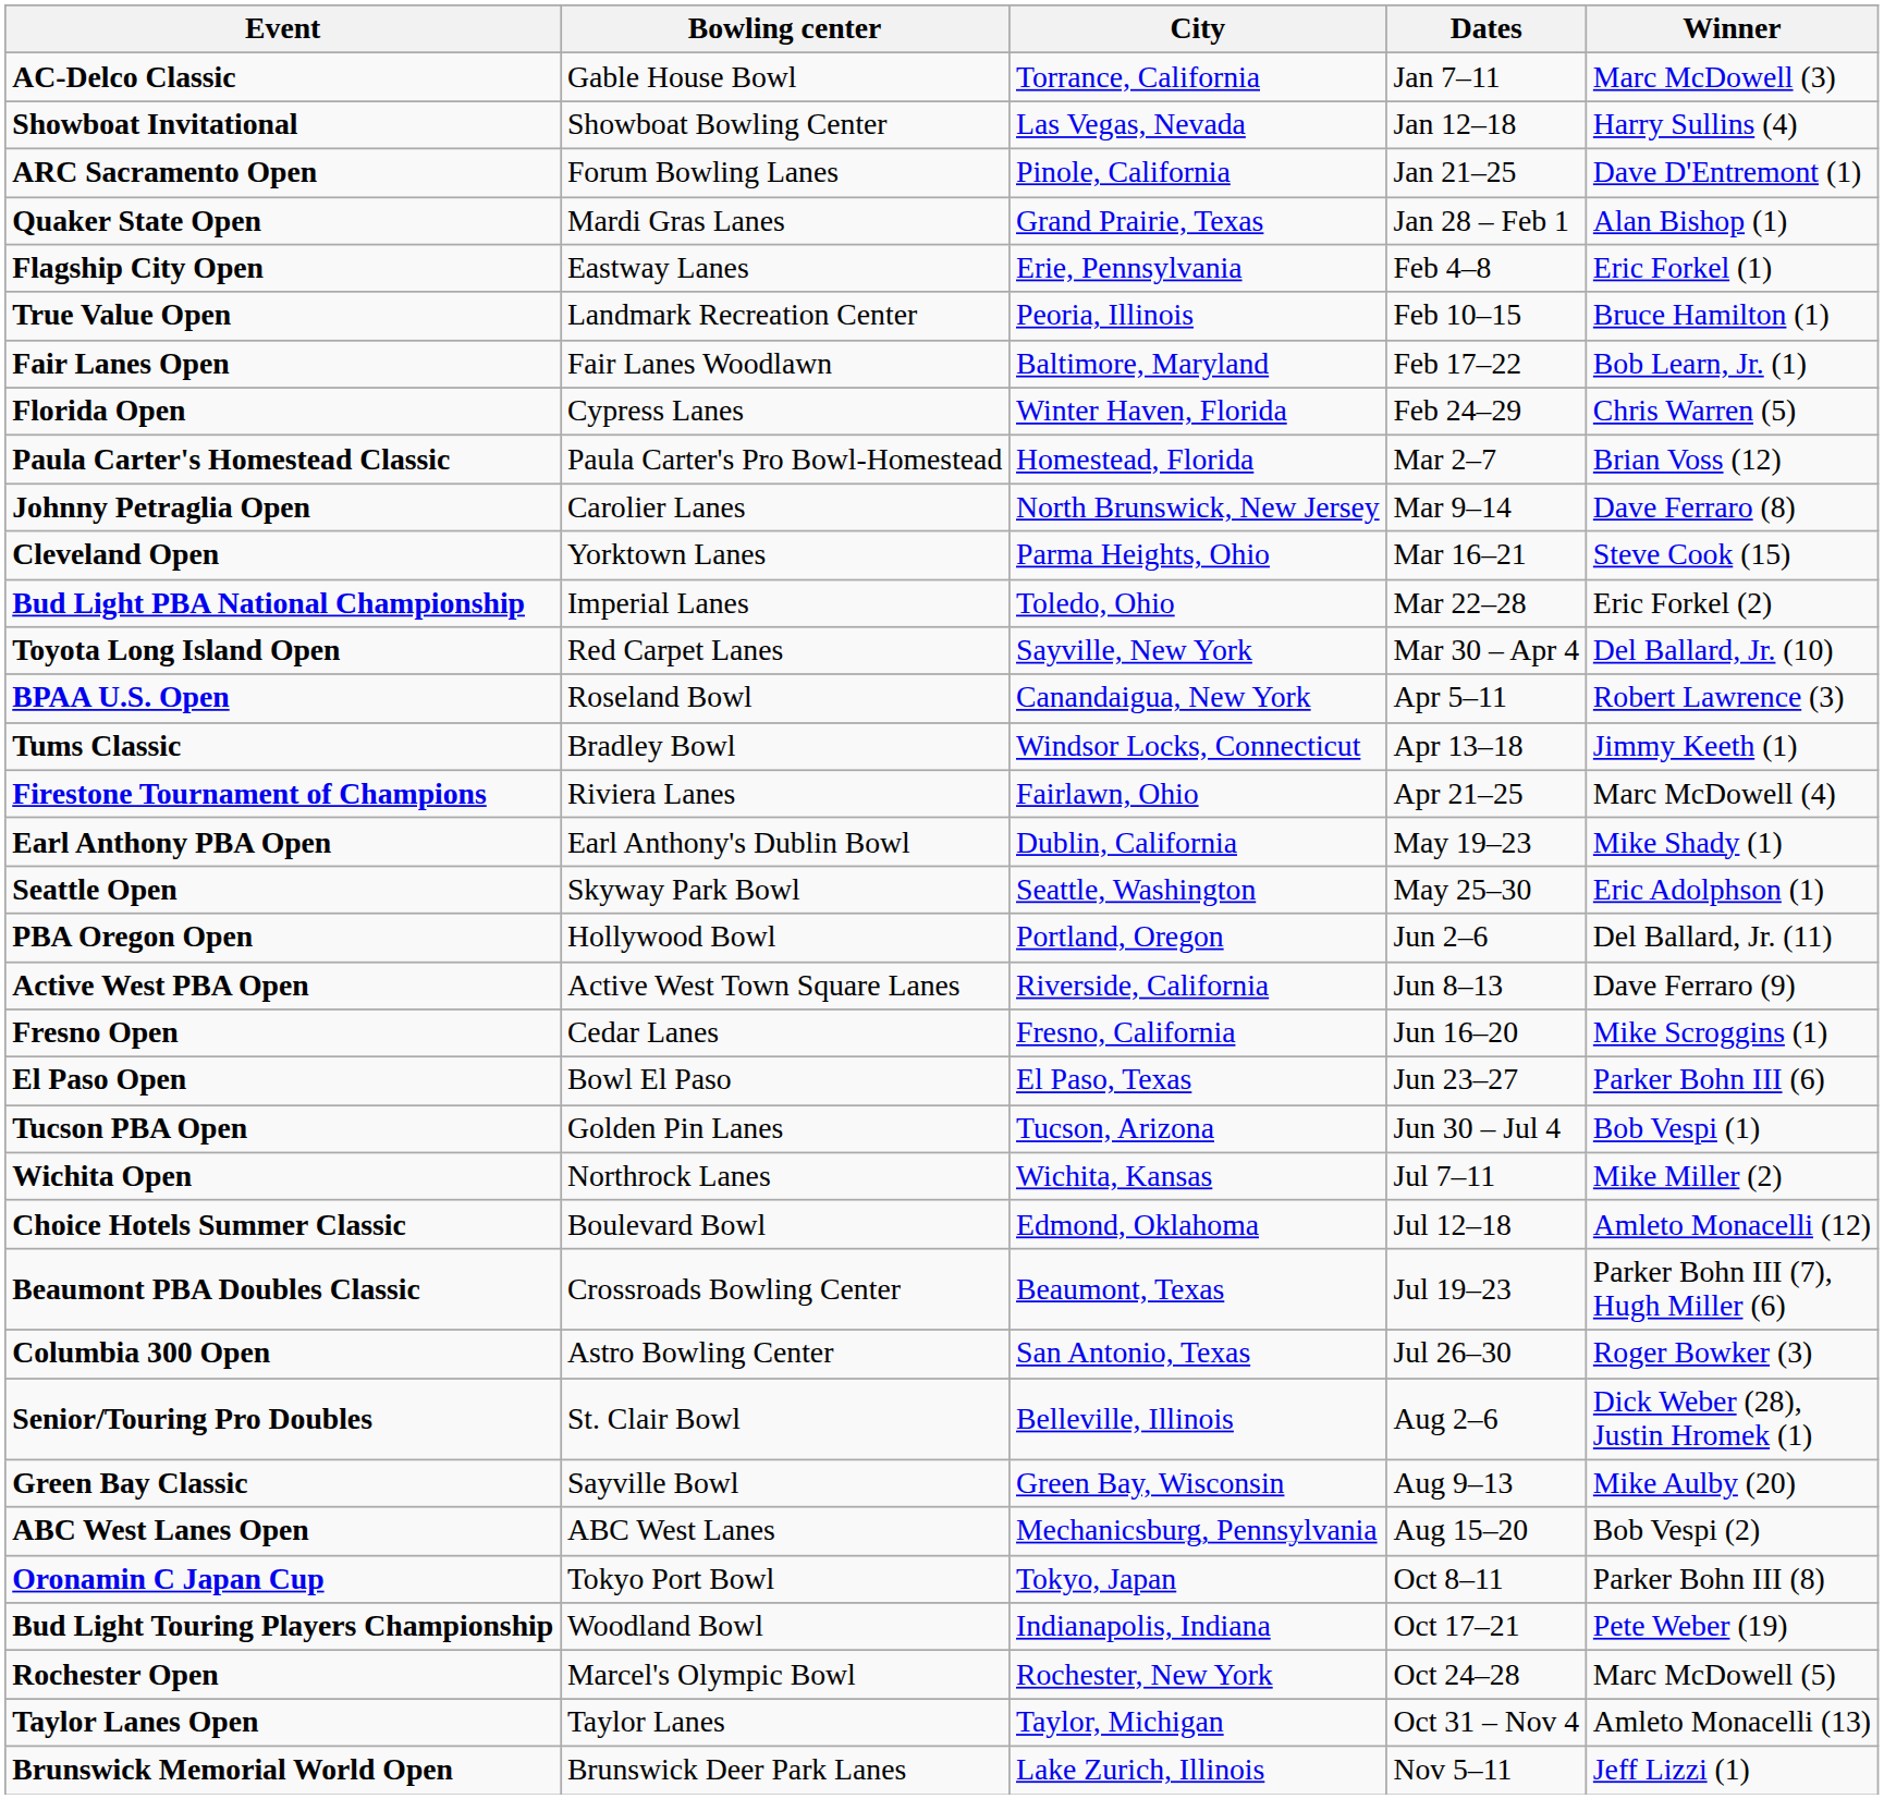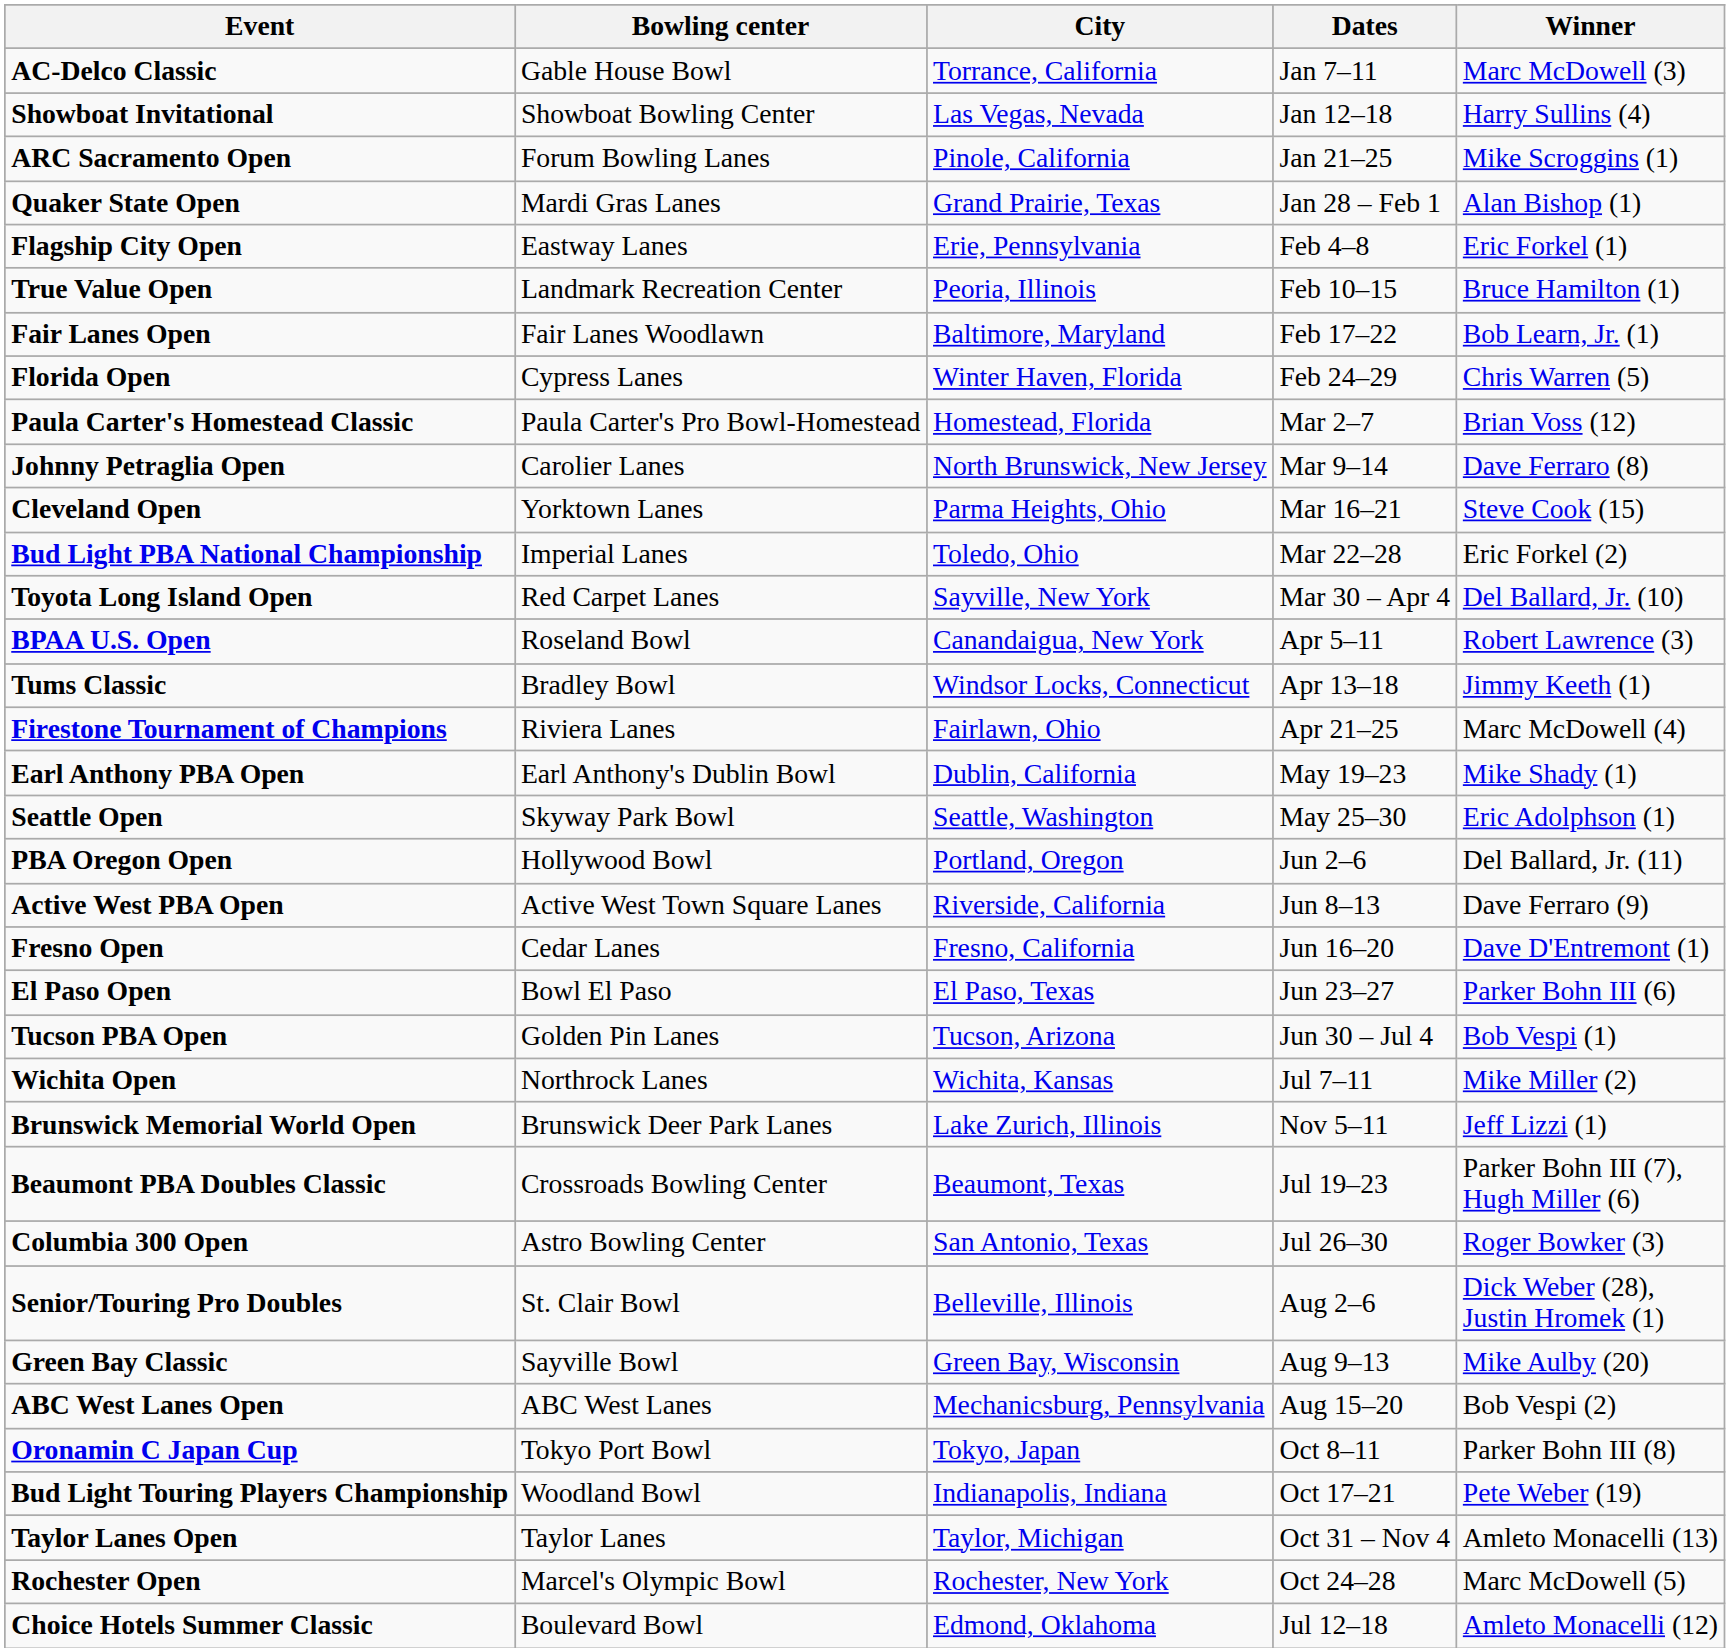ARC Sacramento Open | Winner: Dave D'Entremont (1) -> Mike Scroggins (1)
Fresno Open | Winner: Mike Scroggins (1) -> Dave D'Entremont (1)
rows swapped: Choice Hotels Summer Classic <-> Brunswick Memorial World Open
rows swapped: Rochester Open <-> Taylor Lanes Open
